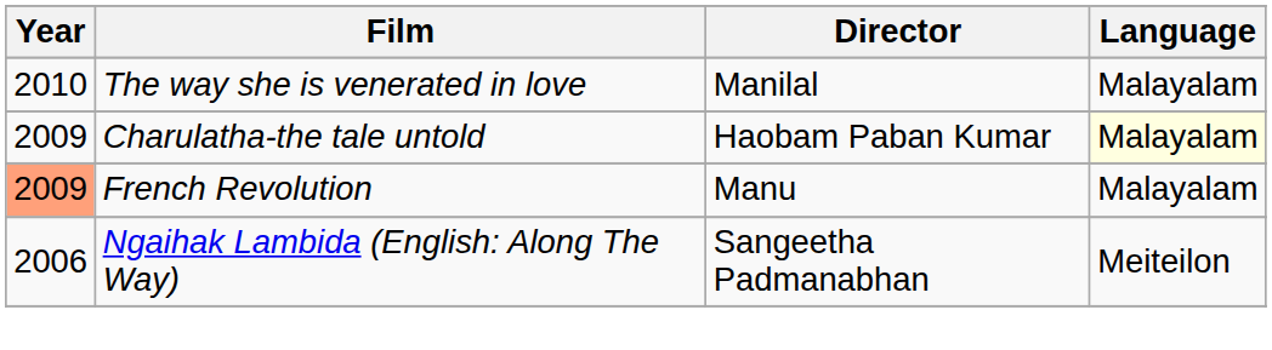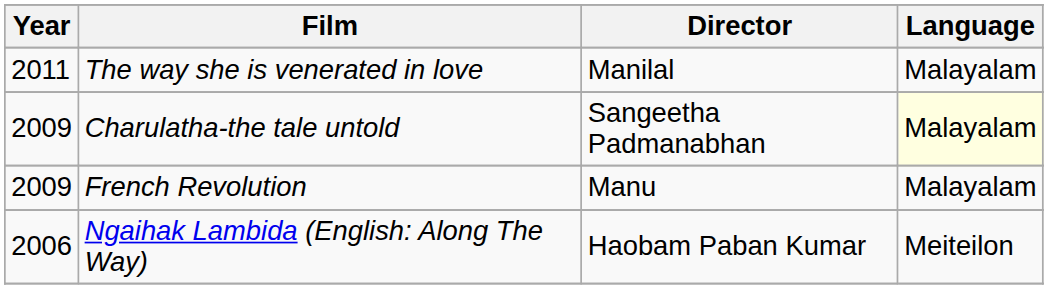The way she is venerated in love | Year: 2010 -> 2011
Charulatha-the tale untold | Director: Haobam Paban Kumar -> Sangeetha Padmanabhan
French Revolution | Year: lightsalmon background -> no background
Ngaihak Lambida (English: Along The Way) | Director: Sangeetha Padmanabhan -> Haobam Paban Kumar
